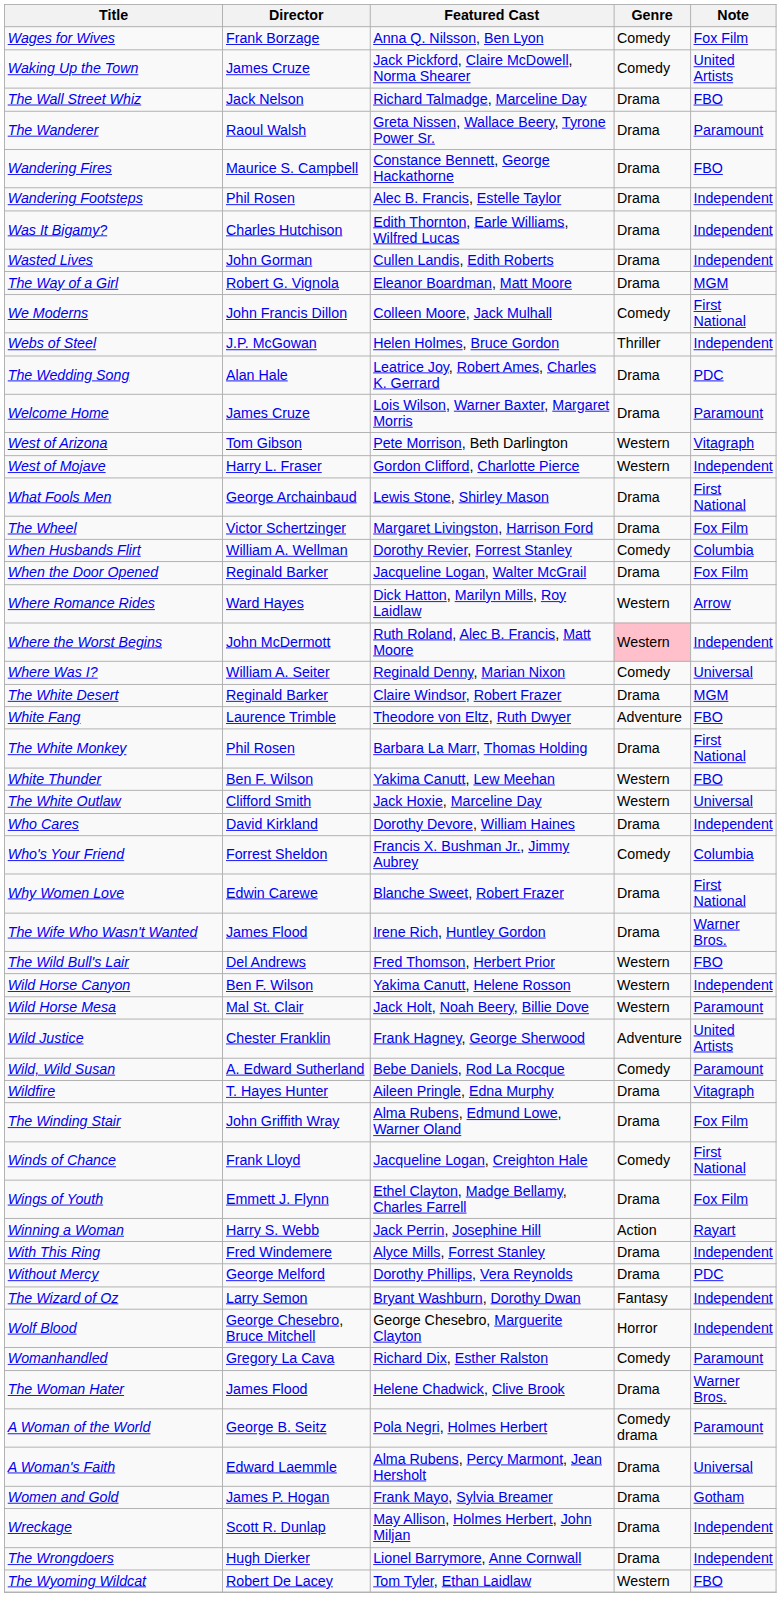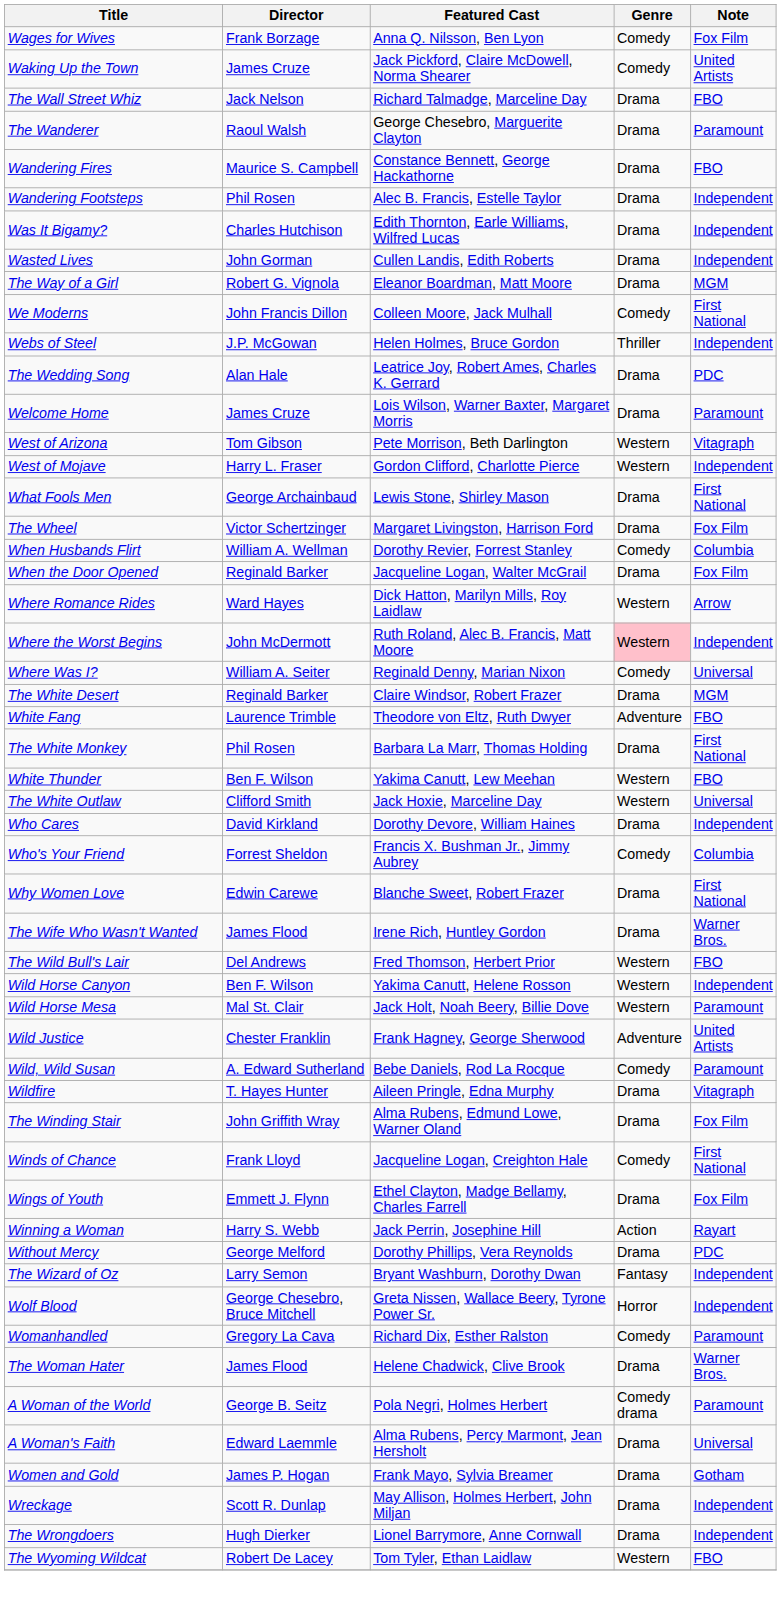The Wanderer | Featured Cast: Greta Nissen, Wallace Beery, Tyrone Power Sr. -> George Chesebro, Marguerite Clayton
- row: With This Ring | Fred Windemere | Alyce Mills, Forrest Stanley | Drama | Independent
Wolf Blood | Featured Cast: George Chesebro, Marguerite Clayton -> Greta Nissen, Wallace Beery, Tyrone Power Sr.
